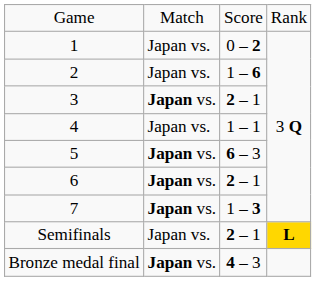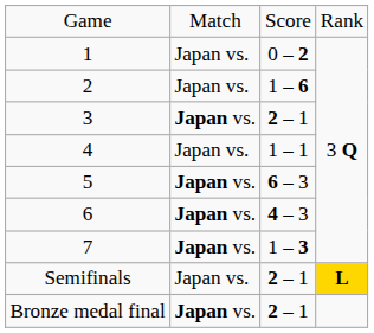6 | column 3: 2 – 1 -> 4 – 3
Bronze medal final | column 3: 4 – 3 -> 2 – 1
